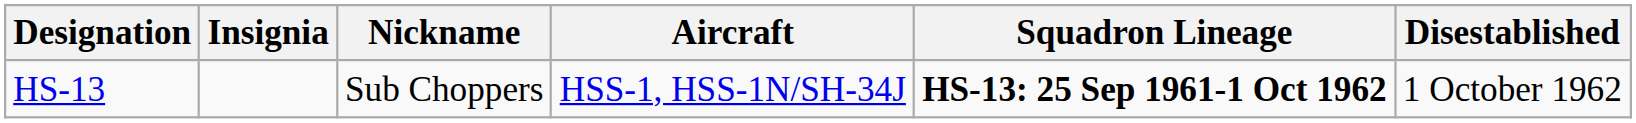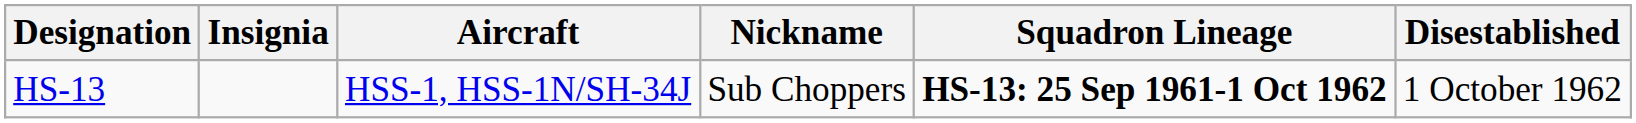columns swapped: Nickname <-> Aircraft
